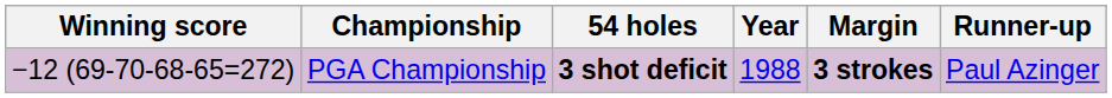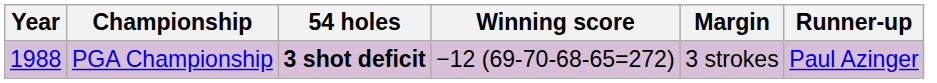columns swapped: Year <-> Winning score
PGA Championship | Margin: bold -> normal
